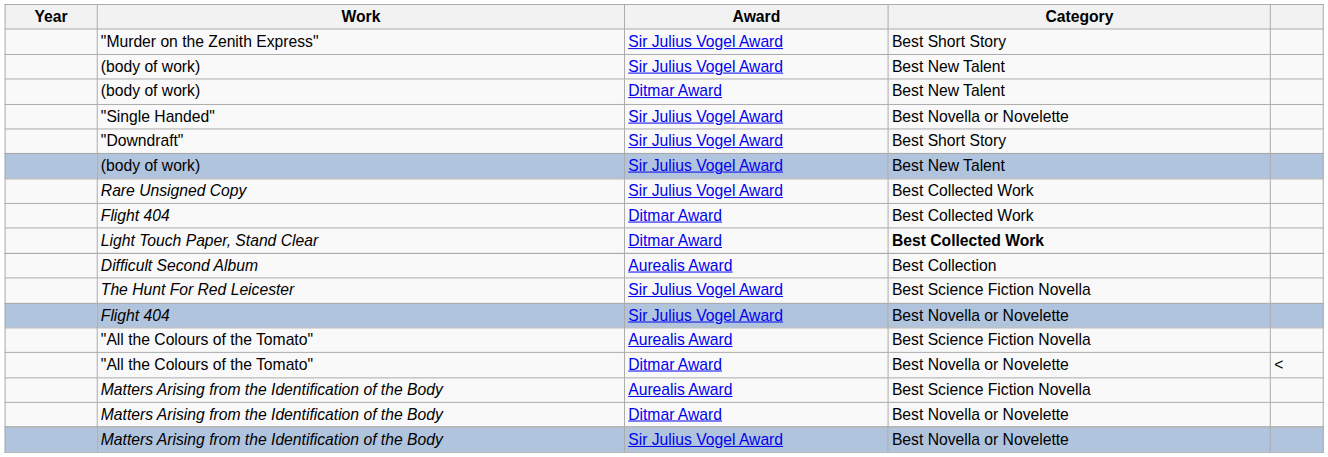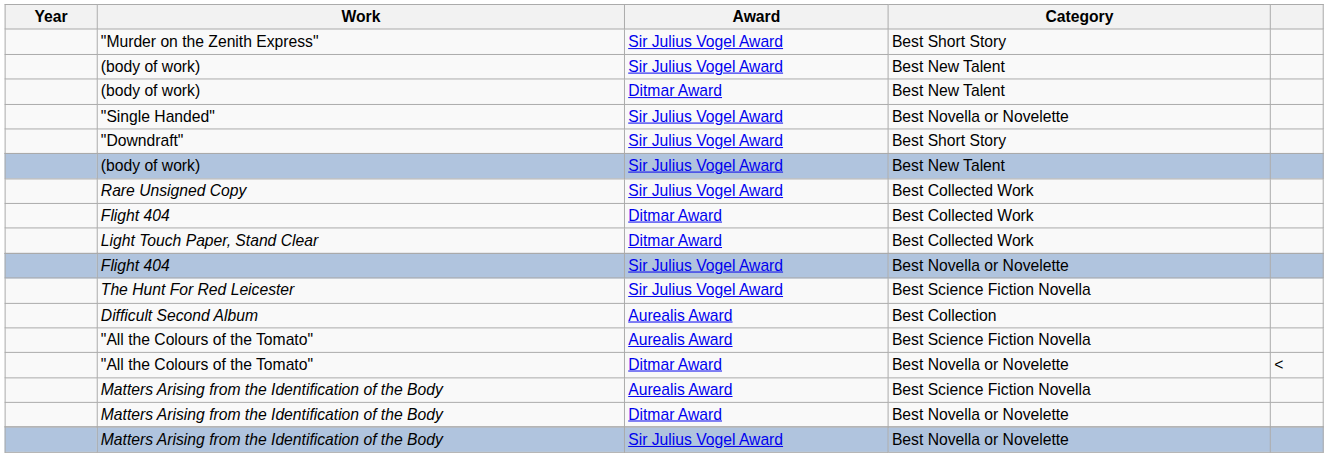Light Touch Paper, Stand Clear | Category: bold -> normal
rows swapped: Flight 404 / Sir Julius Vogel Award <-> Difficult Second Album
